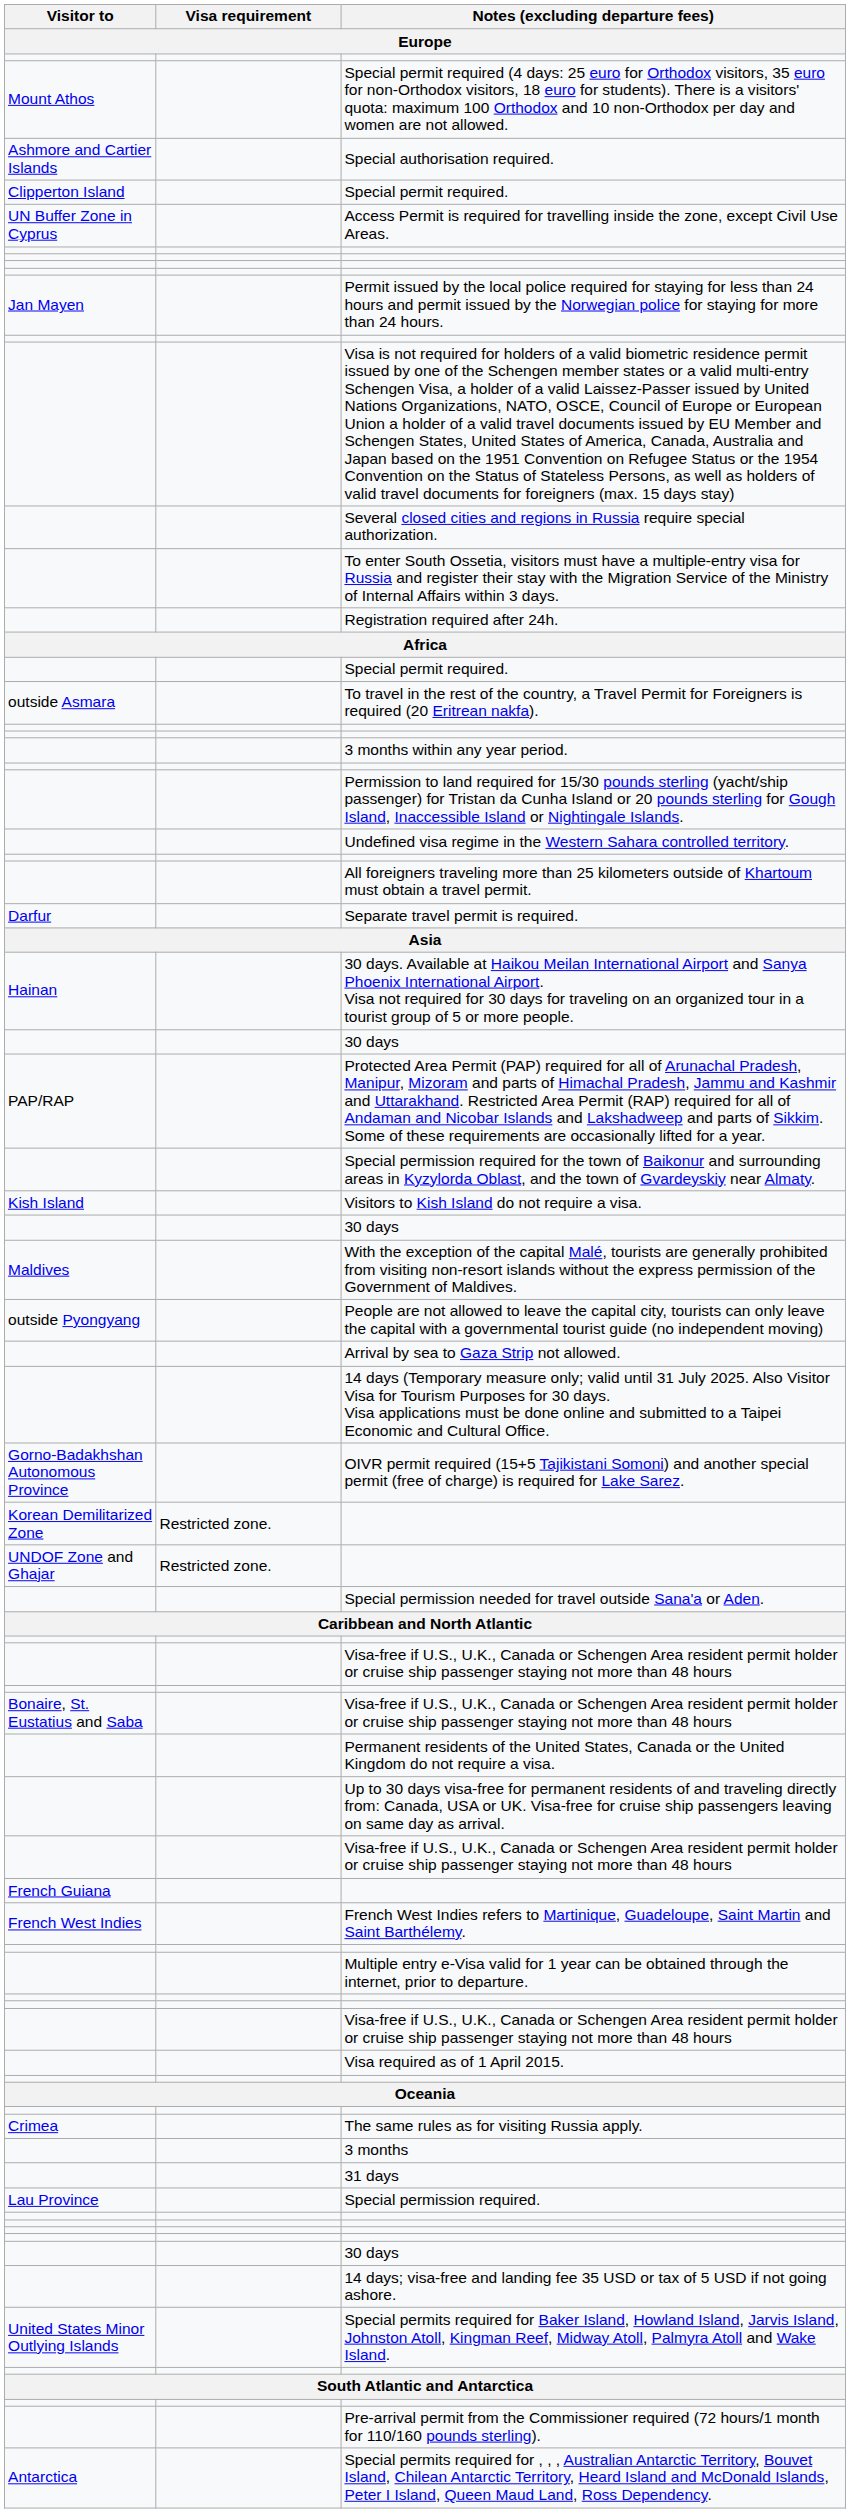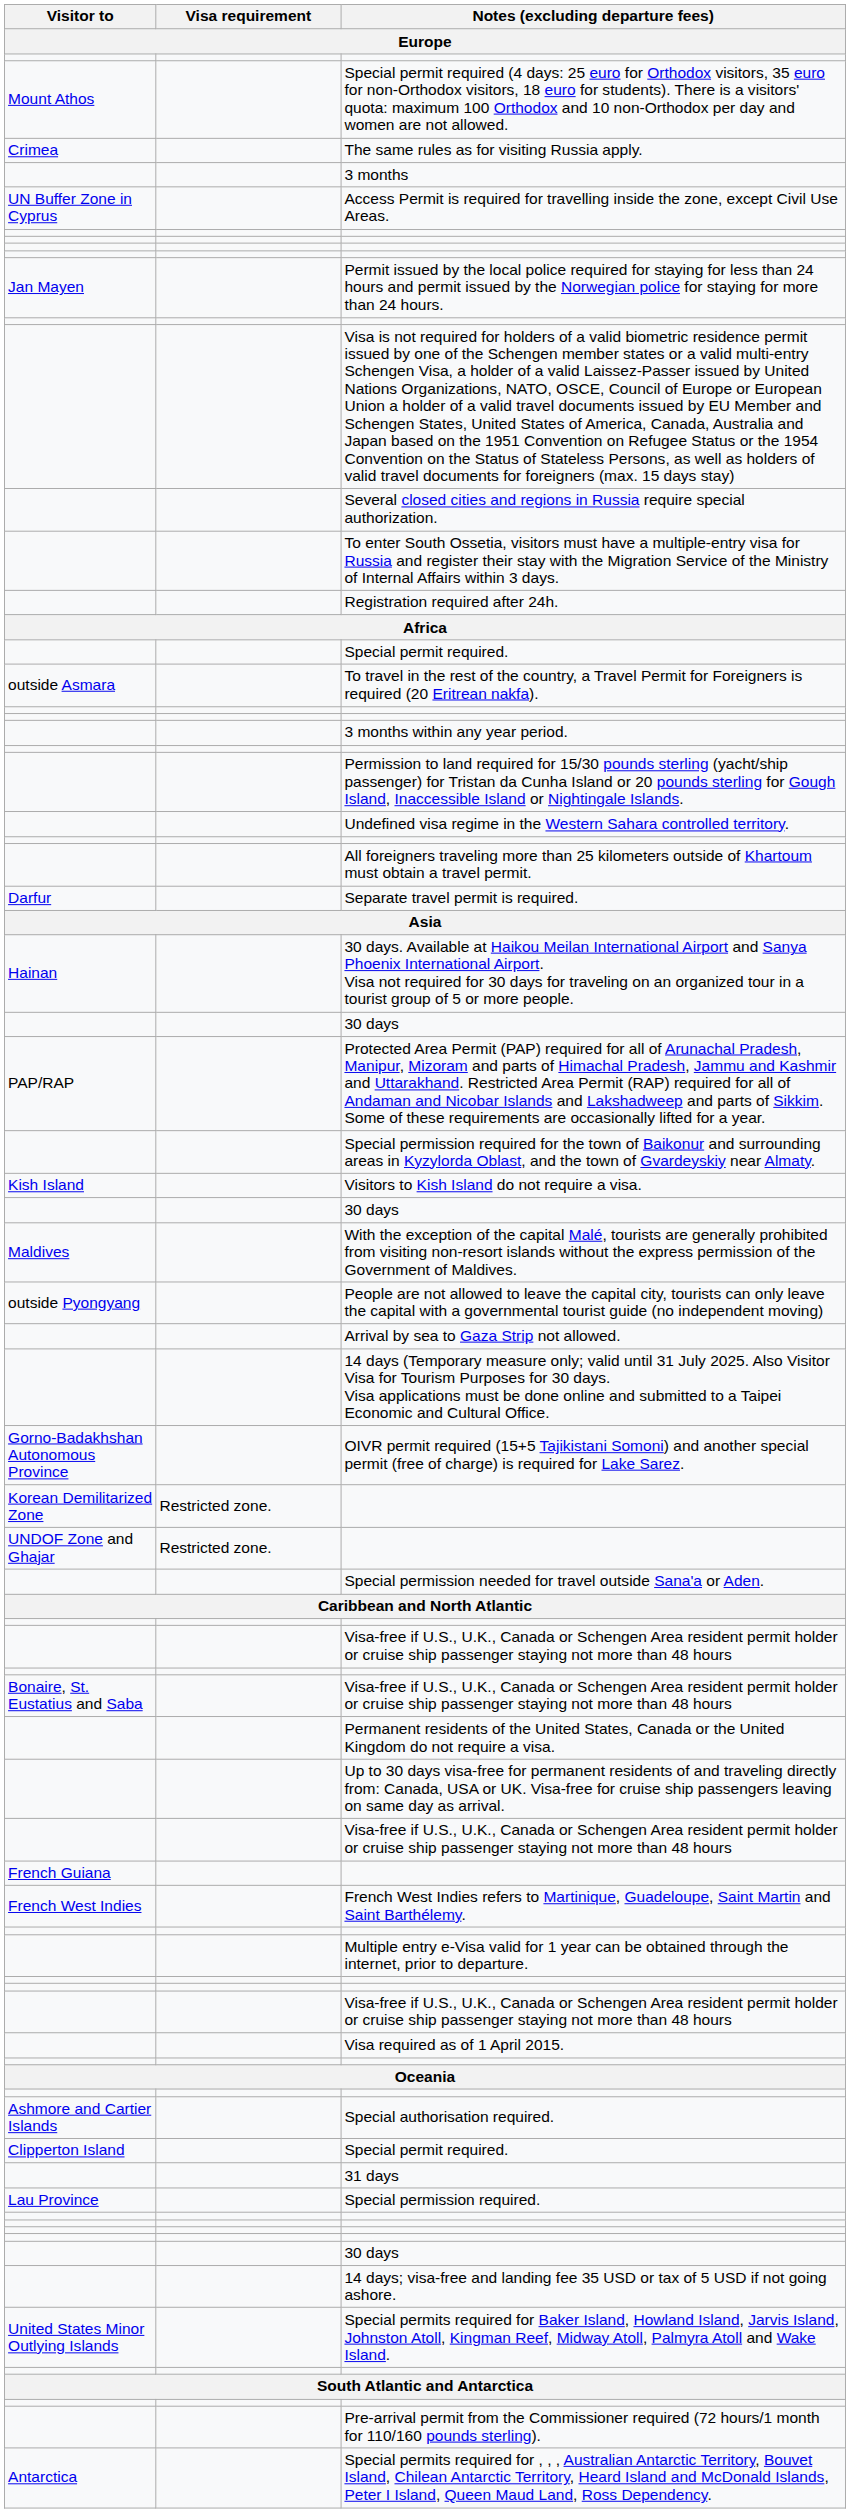rows swapped: The same rules as for visiting Russia apply. <-> Special authorisation required.
rows swapped: 3 months <-> Clipperton Island / Special permit required.
